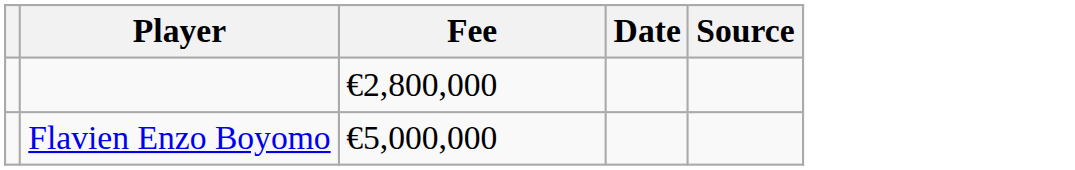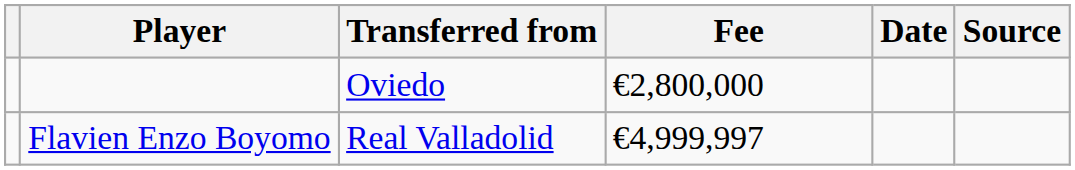+ column: Transferred from | Oviedo | Real Valladolid
Flavien Enzo Boyomo | Fee: €5,000,000 -> €4,999,997
